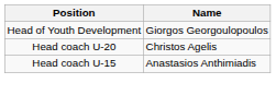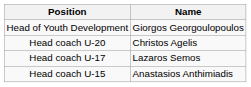+ row: Head coach U-17 | Lazaros Semos
